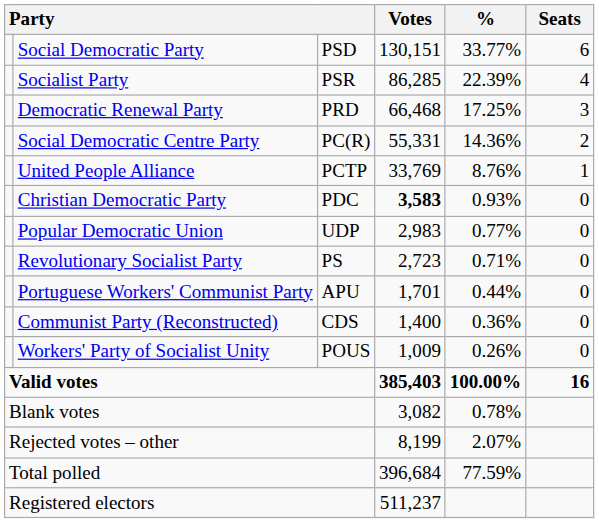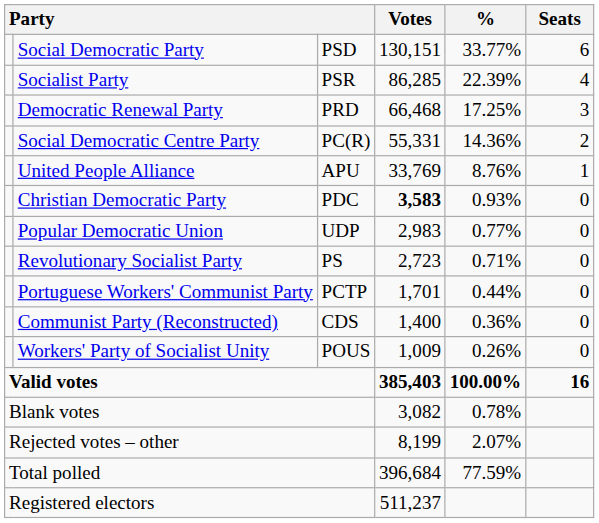United People Alliance | column 3: PCTP -> APU
Portuguese Workers' Communist Party | column 3: APU -> PCTP
